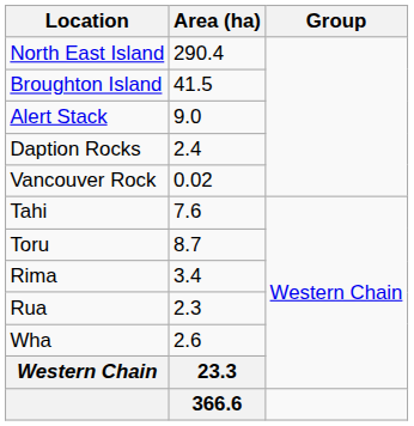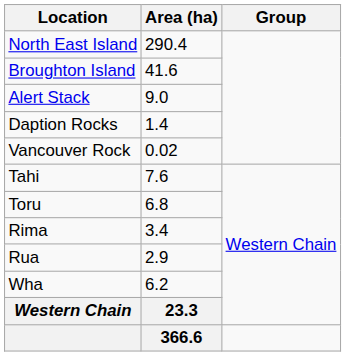Broughton Island | Area (ha): 41.5 -> 41.6
Daption Rocks | Area (ha): 2.4 -> 1.4
Toru | Area (ha): 8.7 -> 6.8
Rua | Area (ha): 2.3 -> 2.9
Wha | Area (ha): 2.6 -> 6.2
